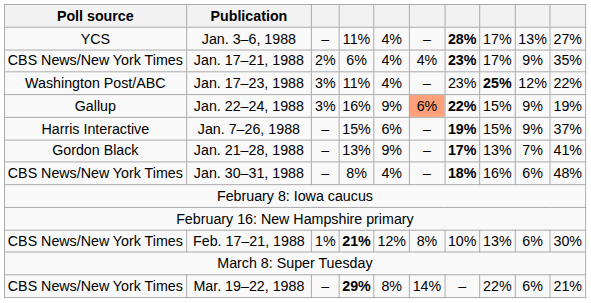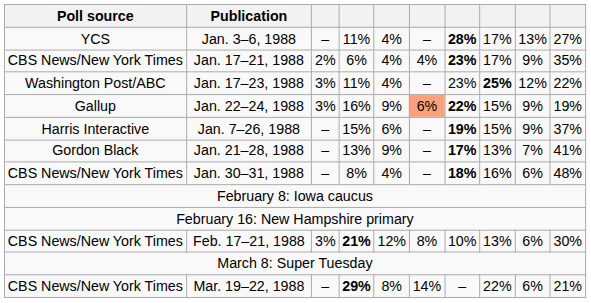Feb. 17–21, 1988 | column 3: 1% -> 3%
